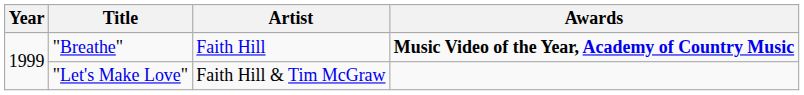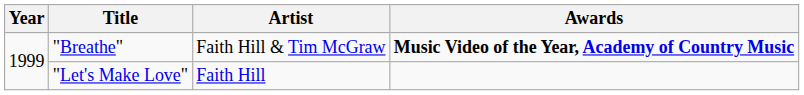"Breathe" | Artist: Faith Hill -> Faith Hill & Tim McGraw
"Let's Make Love" | Artist: Faith Hill & Tim McGraw -> Faith Hill
